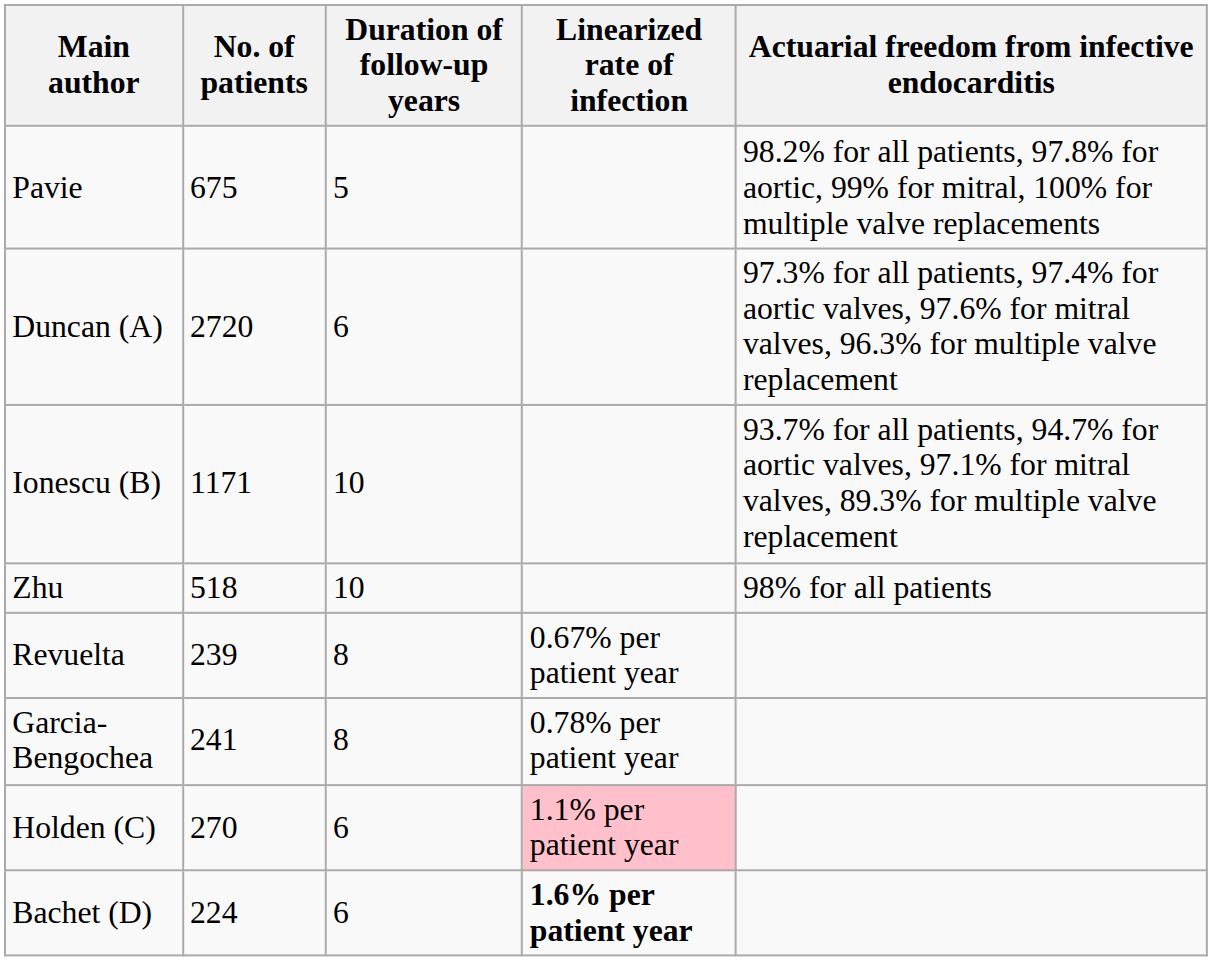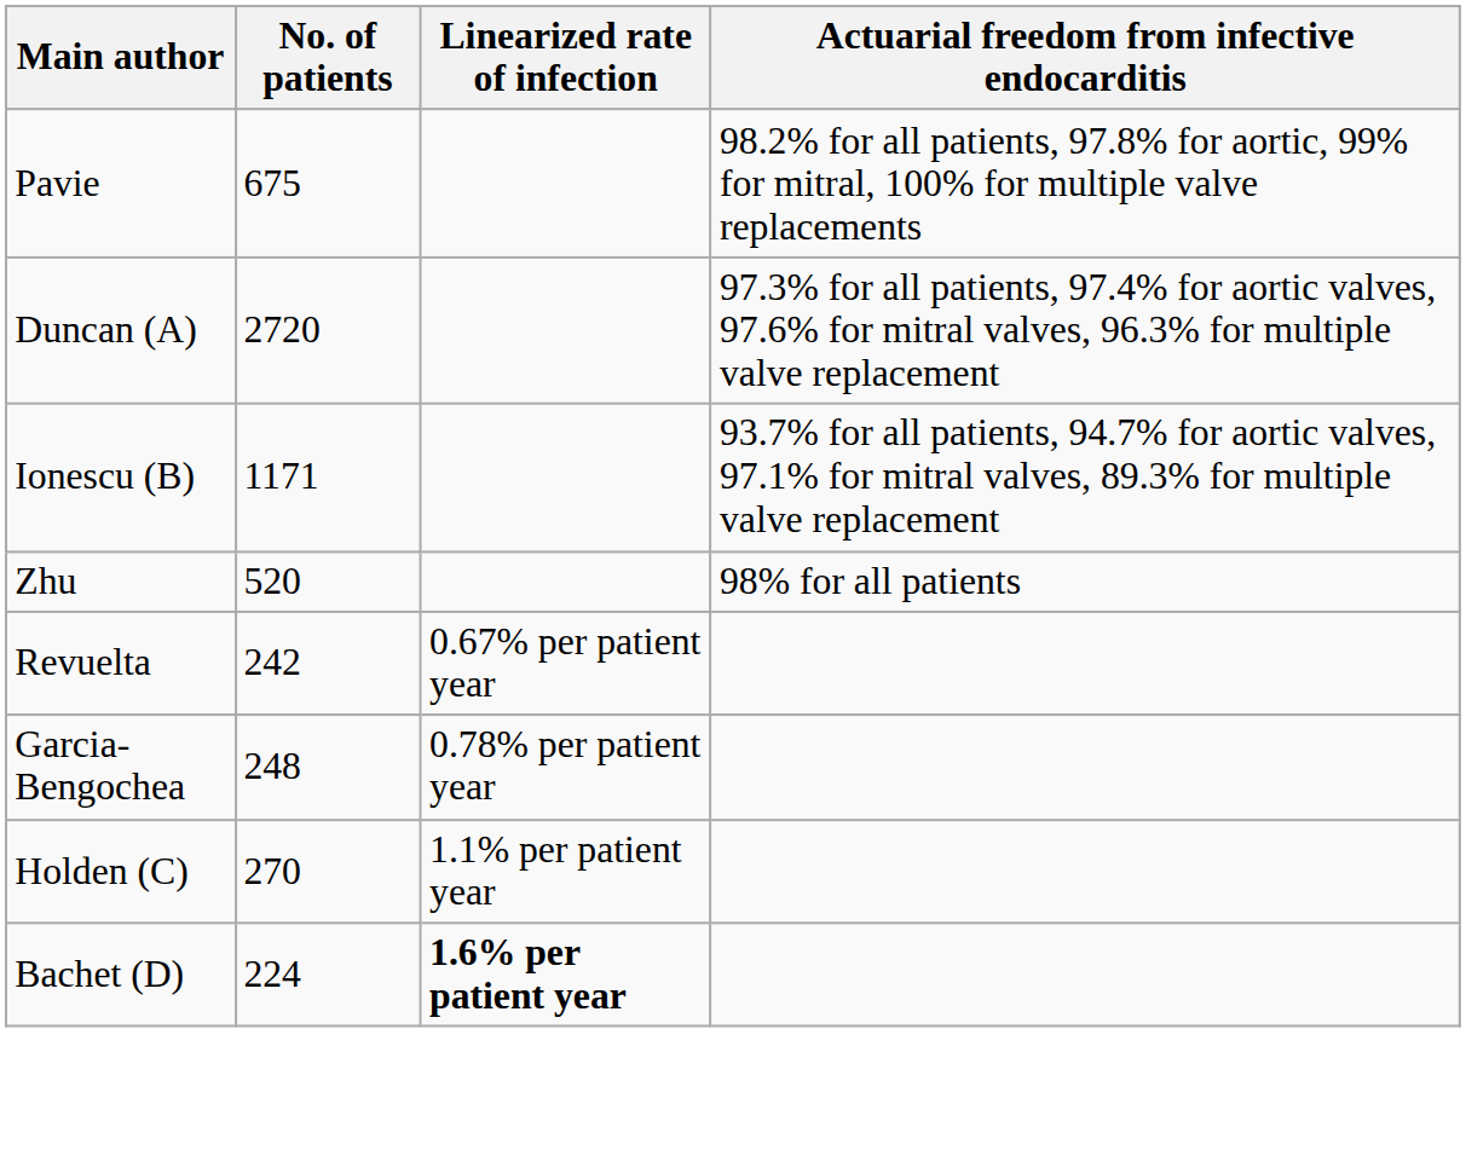- column: Duration of follow-up years | 5 | 6 | 10 | 10 | 8 | 8 | 6 | 6
Zhu | No. of patients: 518 -> 520
Revuelta | No. of patients: 239 -> 242
Garcia-Bengochea | No. of patients: 241 -> 248
Holden (C) | Linearized rate of infection: pink background -> no background
